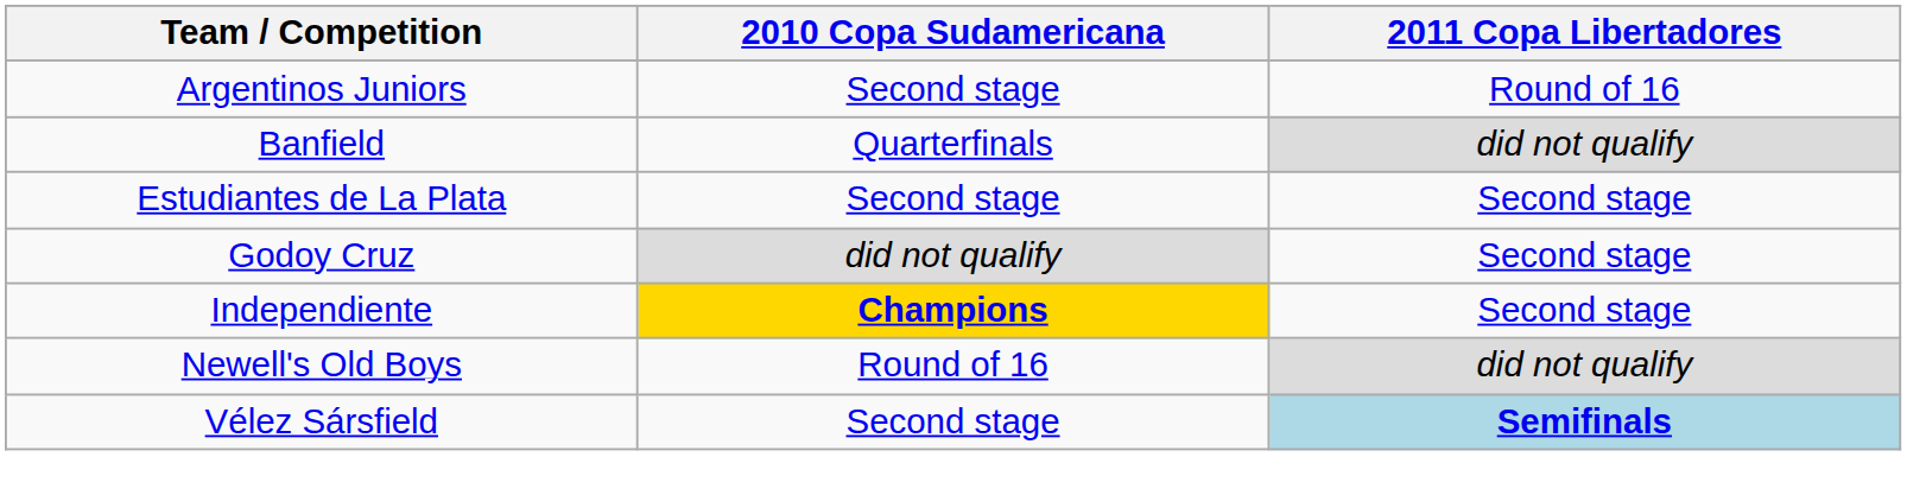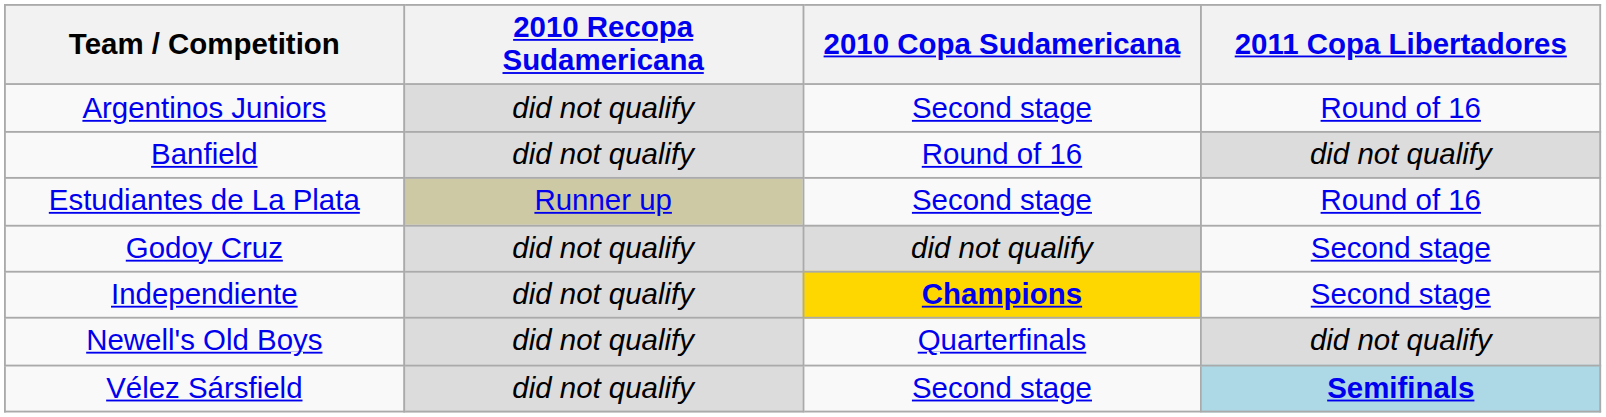+ column: 2010 Recopa Sudamericana | did not qualify | did not qualify | Runner up | did not qualify | did not qualify | did not qualify | did not qualify
Banfield | 2010 Copa Sudamericana: Quarterfinals -> Round of 16
Estudiantes de La Plata | 2011 Copa Libertadores: Second stage -> Round of 16
Newell's Old Boys | 2010 Copa Sudamericana: Round of 16 -> Quarterfinals
